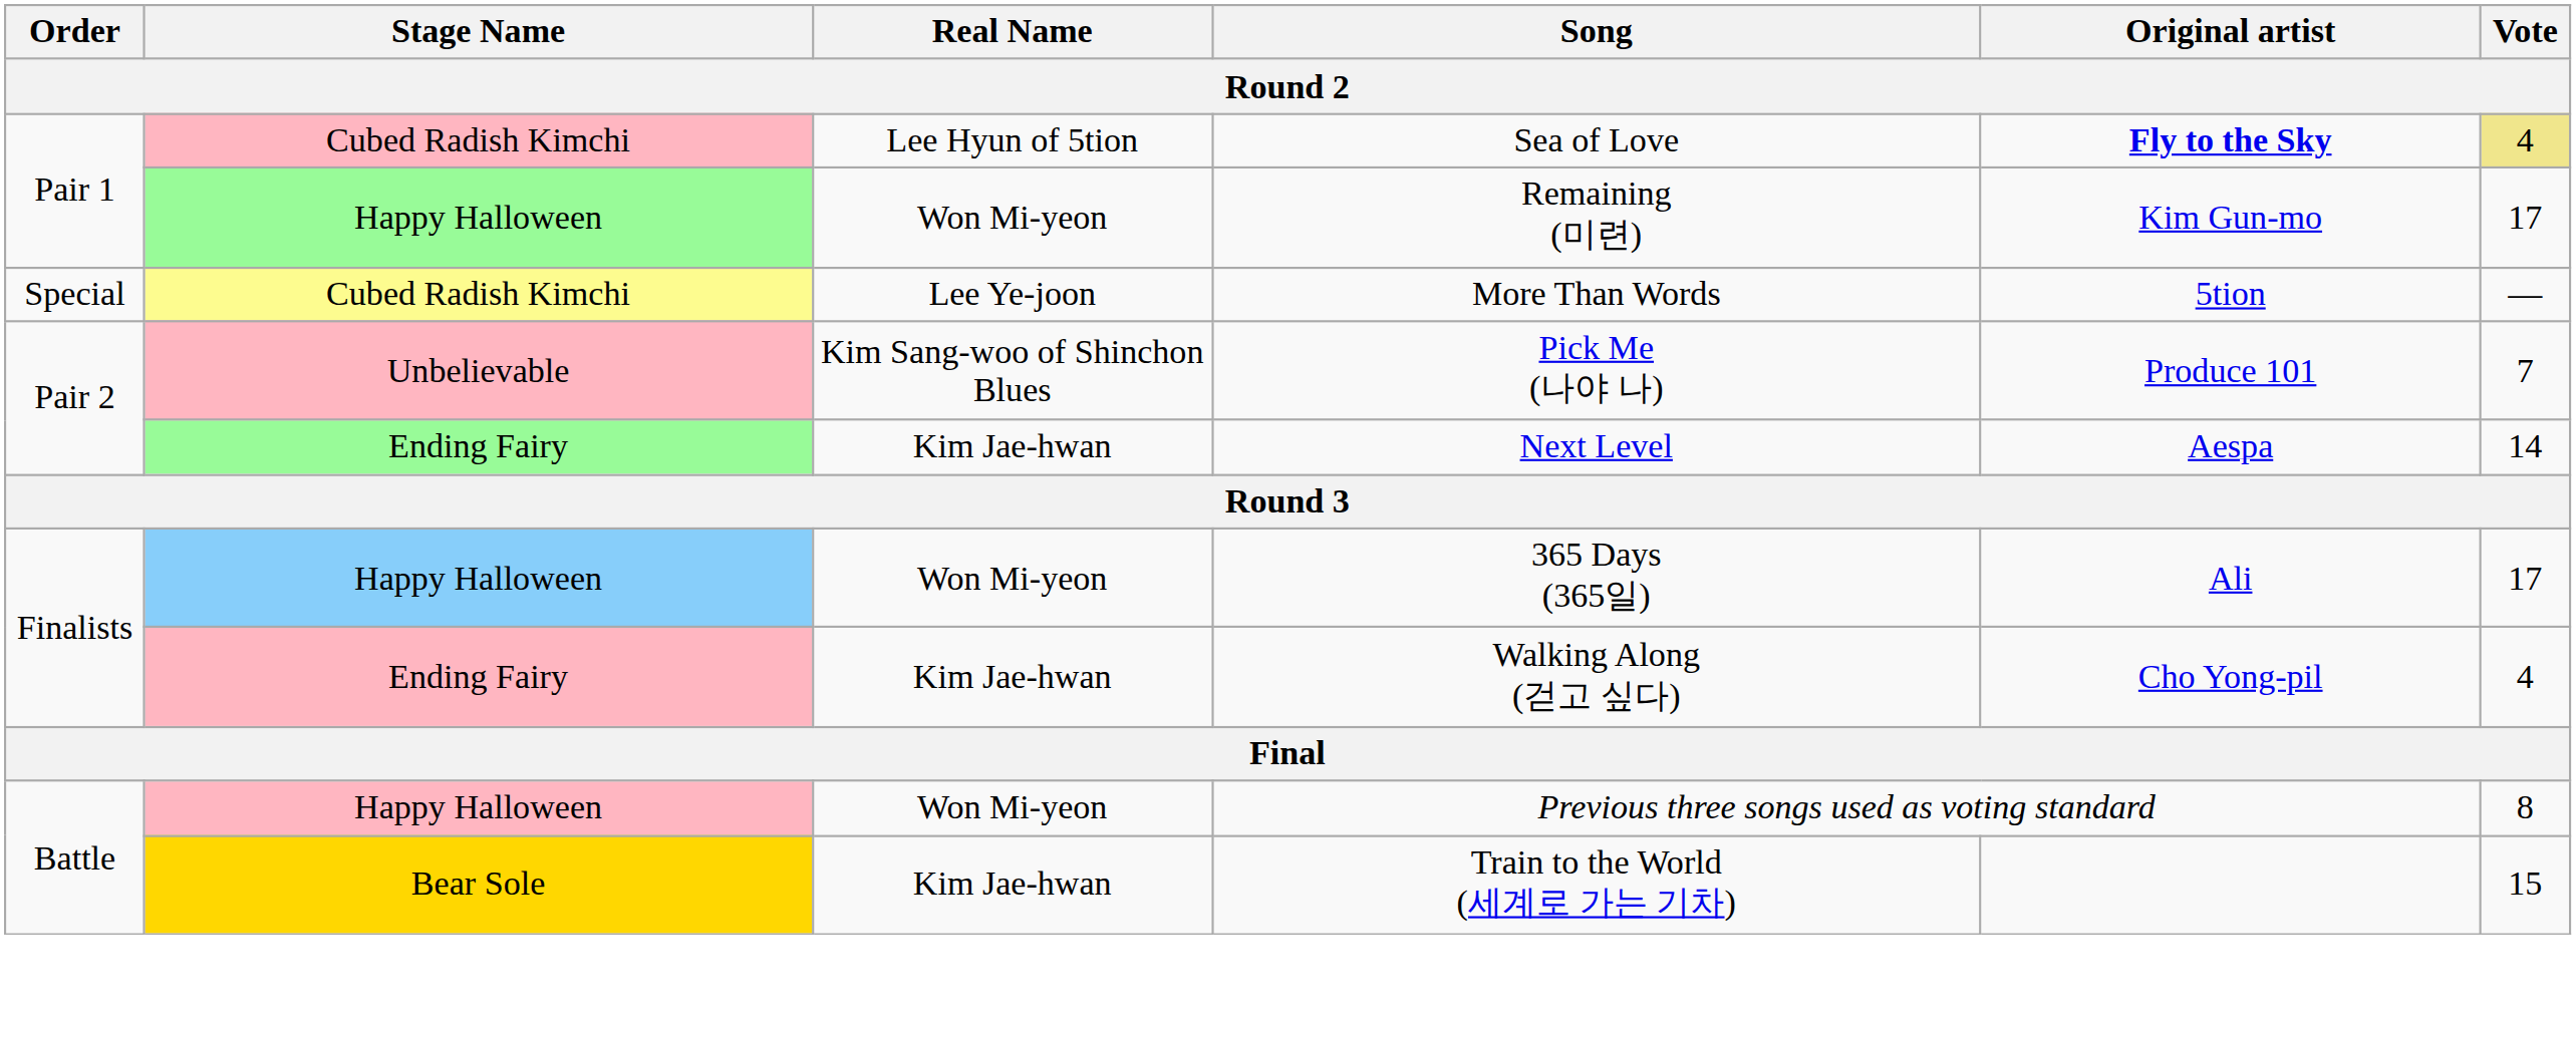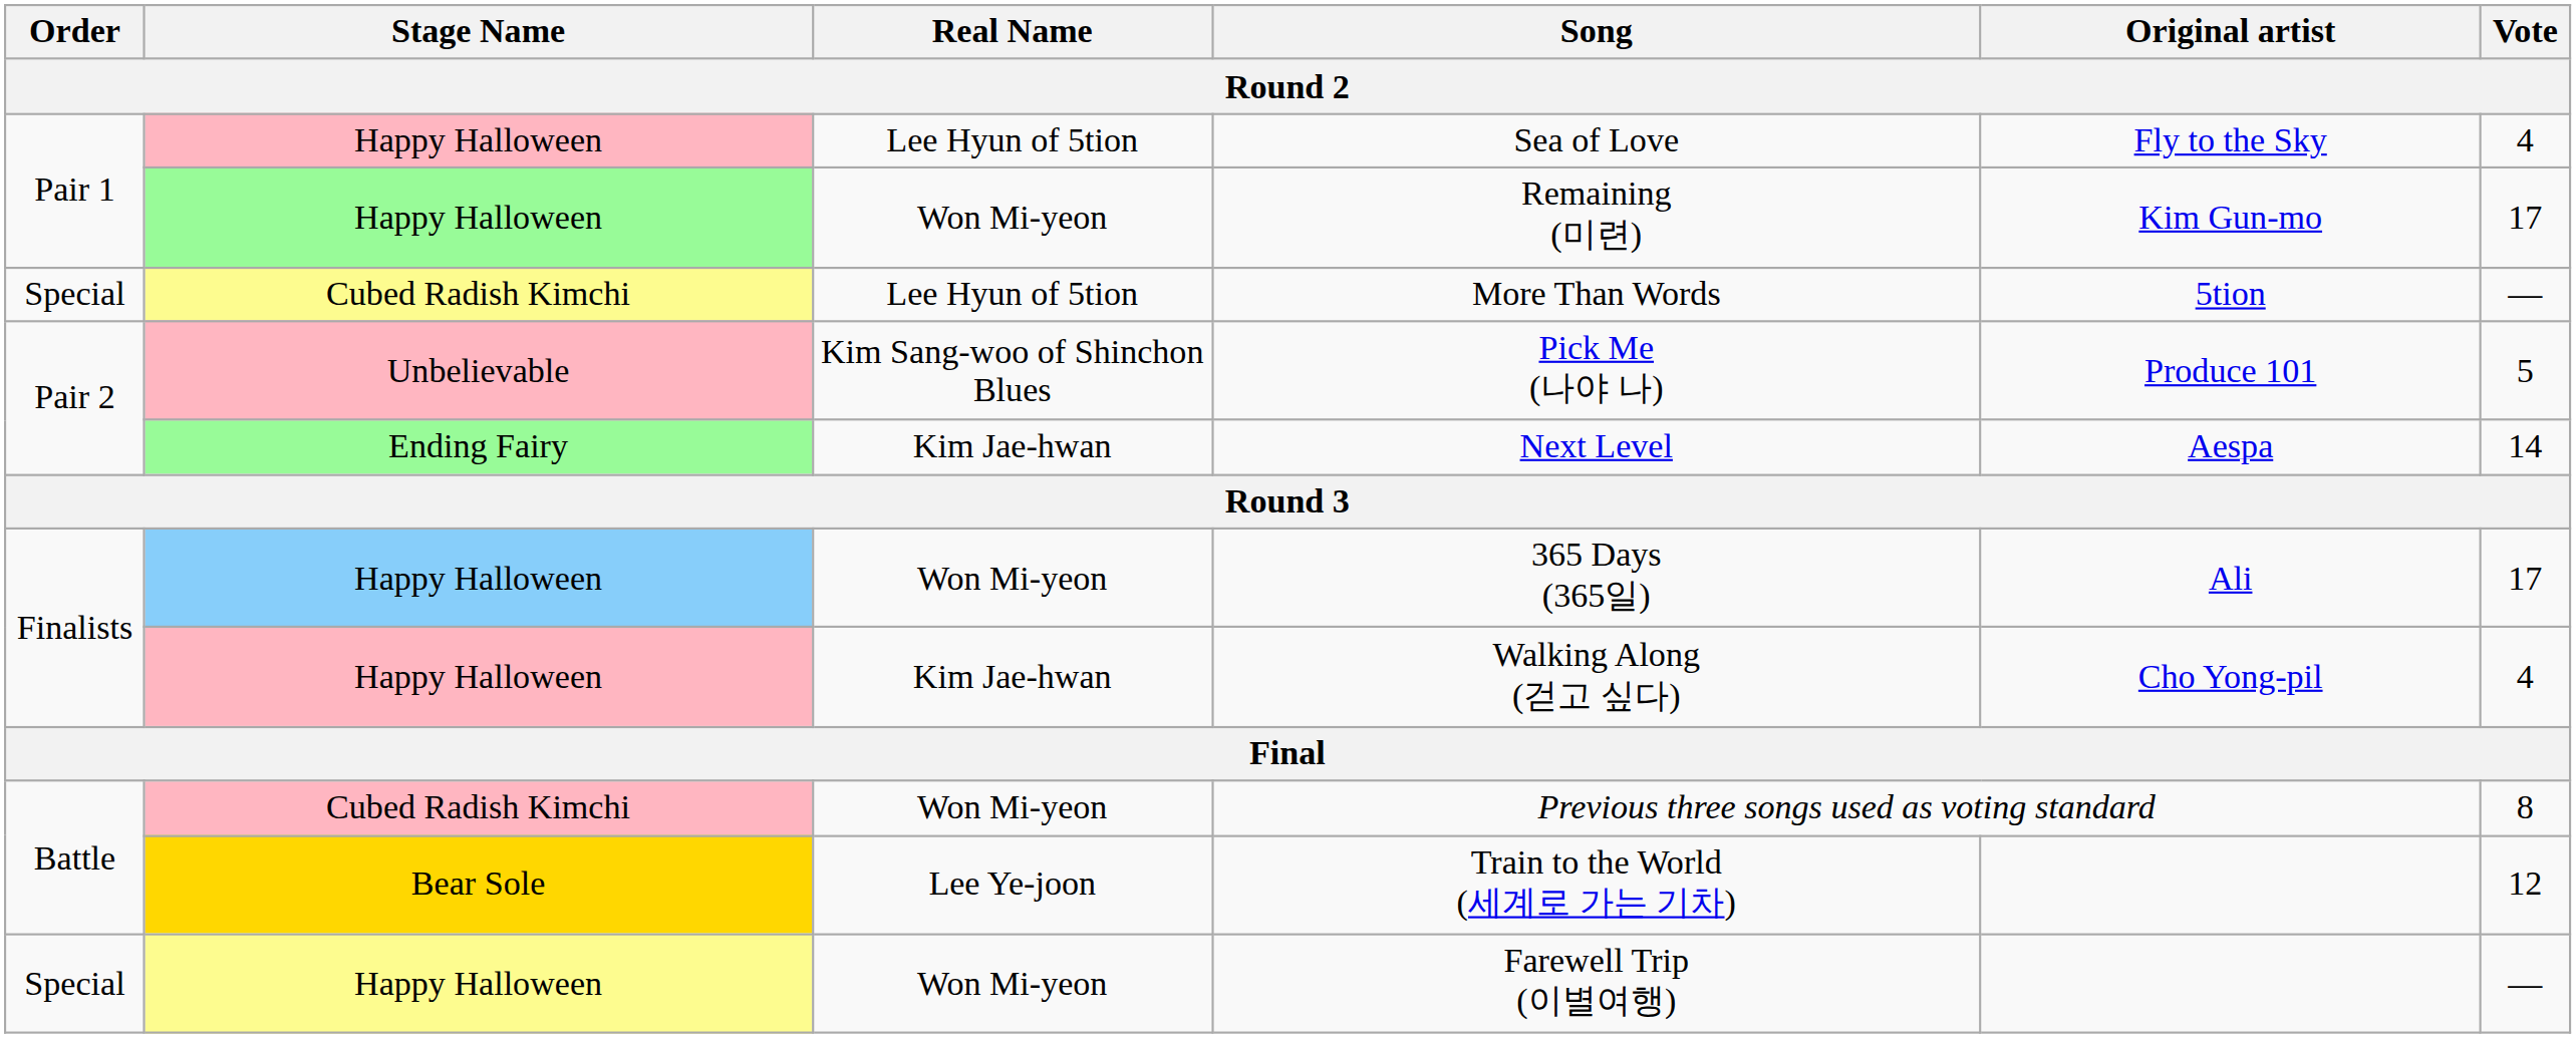Sea of Love | Stage Name: Cubed Radish Kimchi -> Happy Halloween
Sea of Love | Original artist: bold -> normal
Sea of Love | Vote: khaki background -> no background
More Than Words | Real Name: Lee Ye-joon -> Lee Hyun of 5tion
Pick Me (나야 나) | Vote: 7 -> 5
Walking Along (걷고 싶다) | Stage Name: Ending Fairy -> Happy Halloween
Previous three songs used as voting standard | Stage Name: Happy Halloween -> Cubed Radish Kimchi
Train to the World (세계로 가는 기차) | Real Name: Kim Jae-hwan -> Lee Ye-joon
Train to the World (세계로 가는 기차) | Vote: 15 -> 12
+ row: Special | Happy Halloween | Won Mi-yeon | Farewell Trip (이별여행) | —
